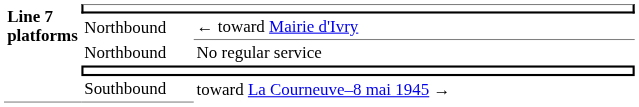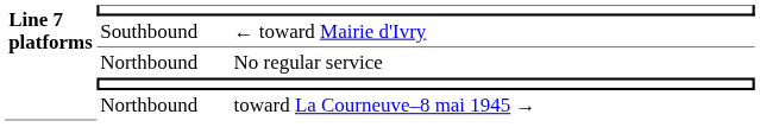← toward Mairie d'Ivry | column 2: Northbound -> Southbound
toward La Courneuve–8 mai 1945 → | column 2: Southbound -> Northbound
